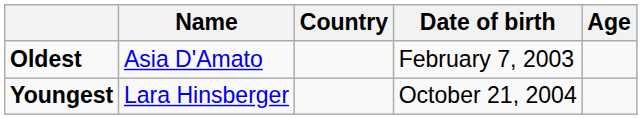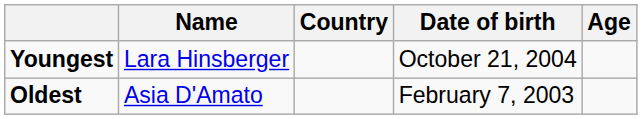rows swapped: Youngest <-> Oldest
